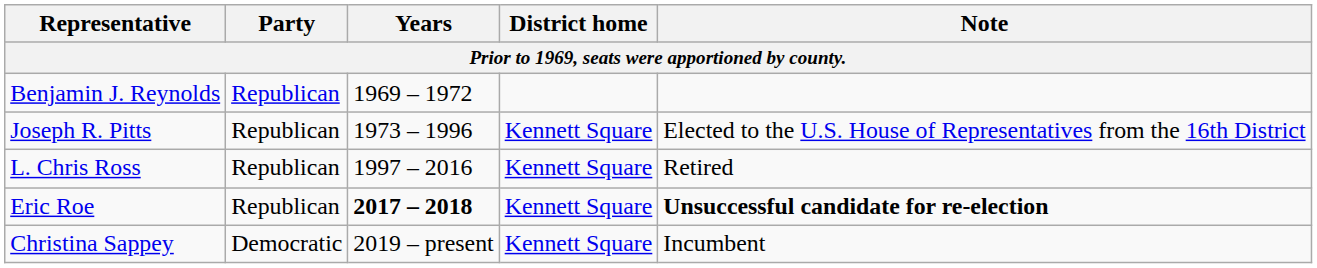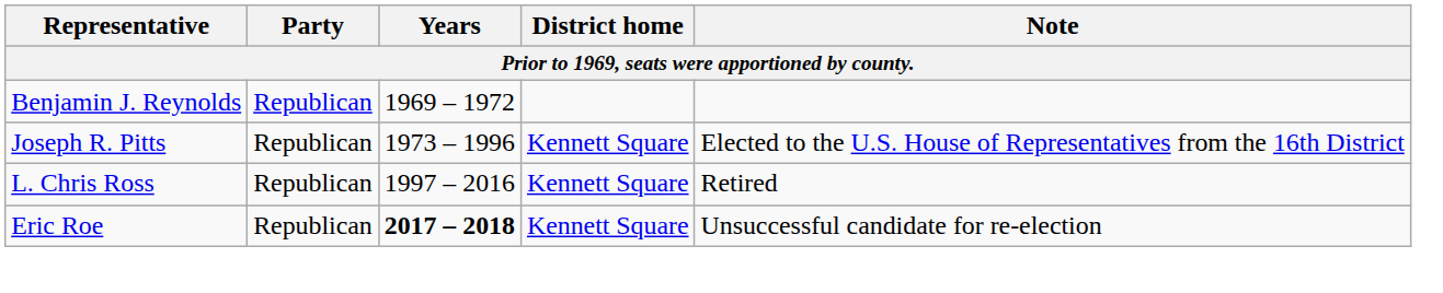Eric Roe | Note: bold -> normal
- row: Christina Sappey | Democratic | 2019 – present | Kennett Square | Incumbent
